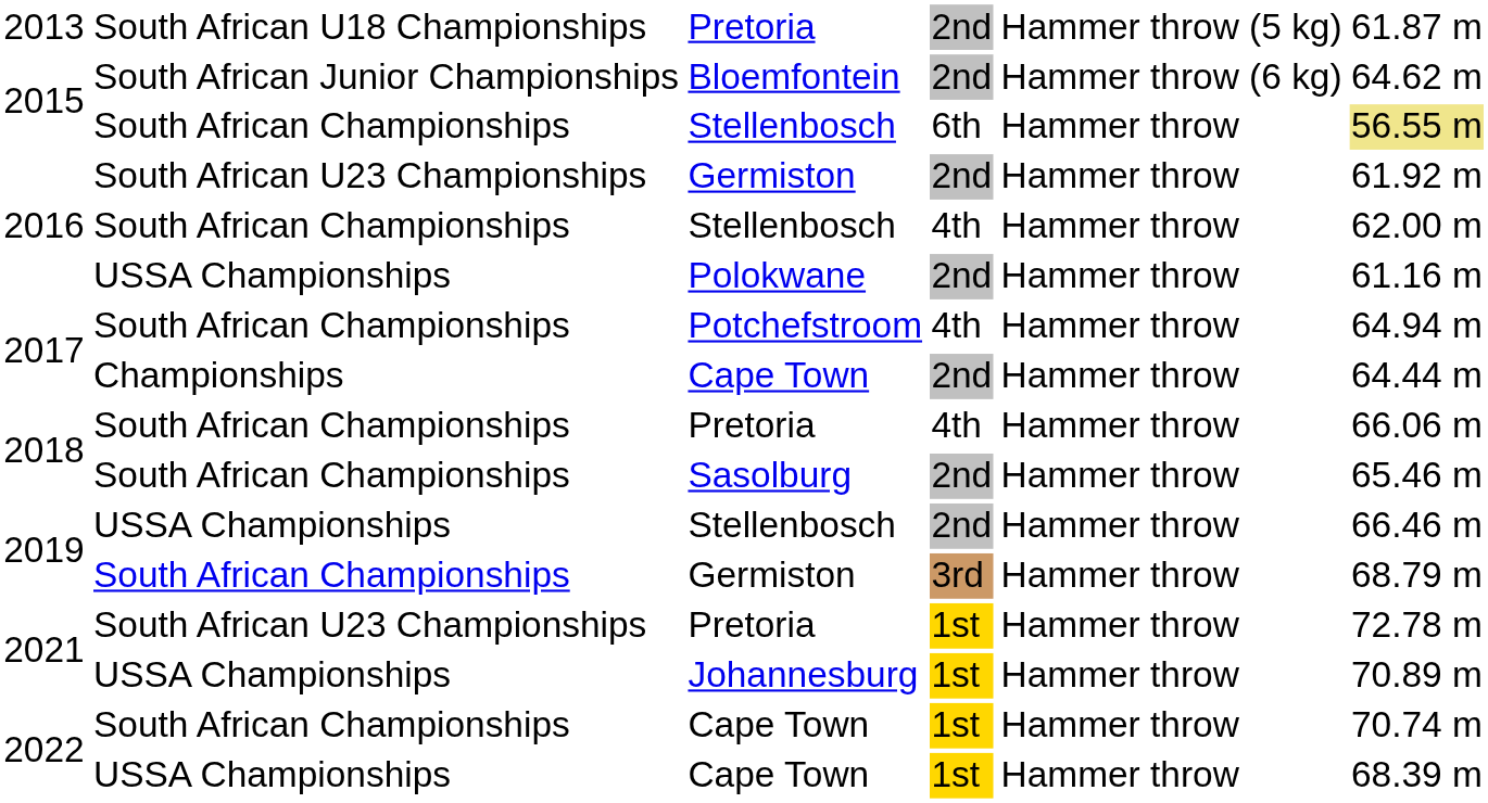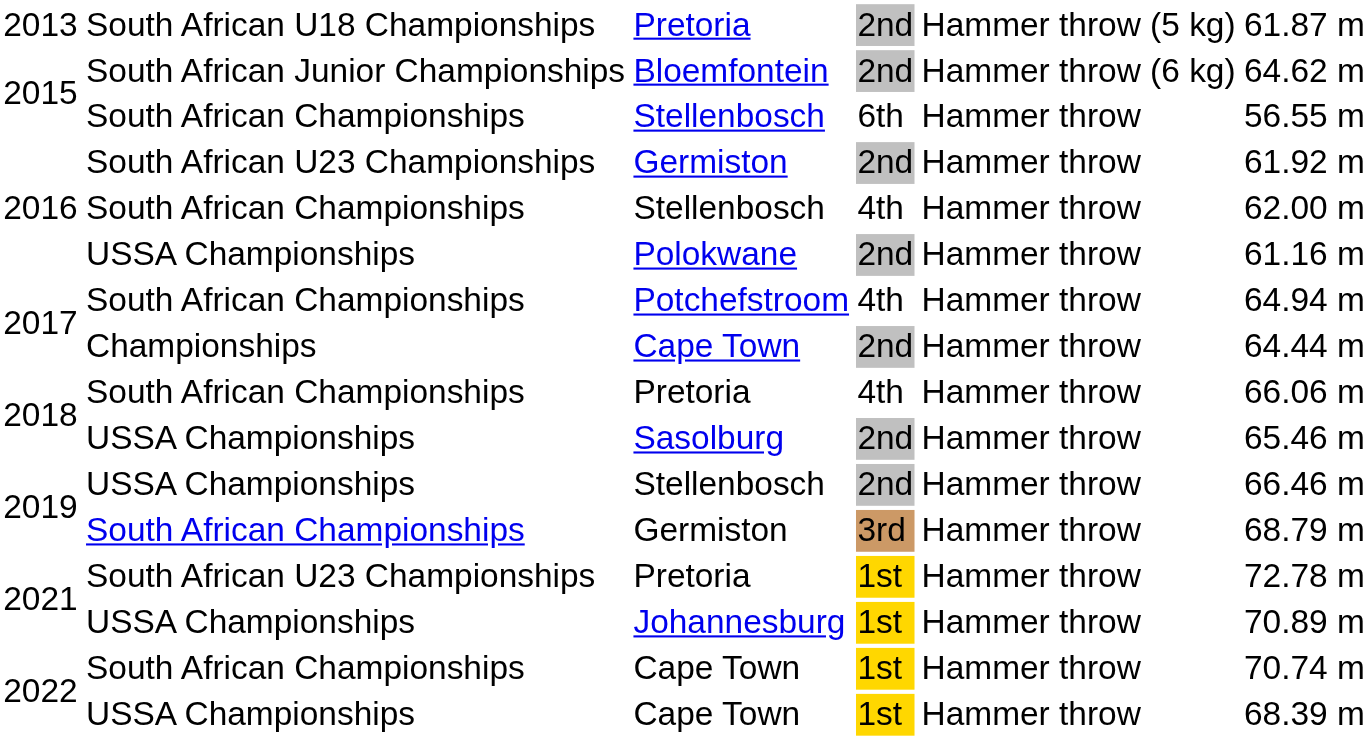2015 / Stellenbosch | column 6: khaki background -> no background
Sasolburg | column 2: South African Championships -> USSA Championships
